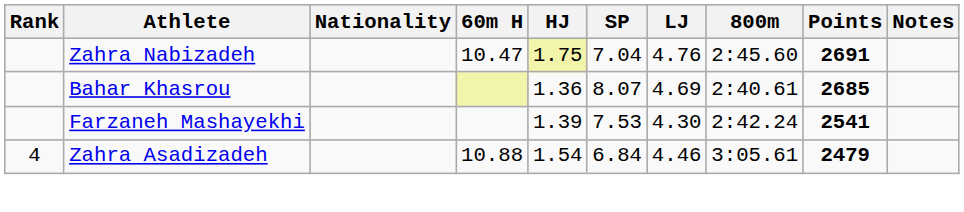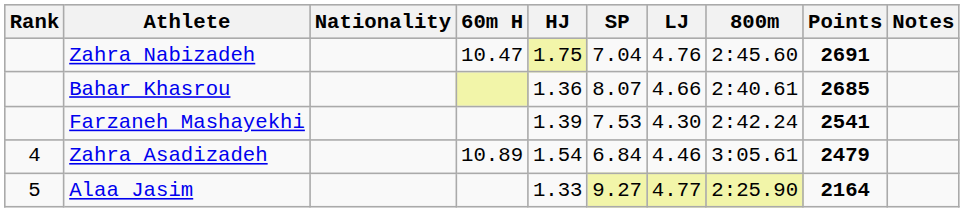Bahar Khasrou | LJ: 4.69 -> 4.66
Zahra Asadizadeh | 60m H: 10.88 -> 10.89
+ row: 5 | Alaa Jasim | 1.33 | 9.27 | 4.77 | 2:25.90 | 2164
